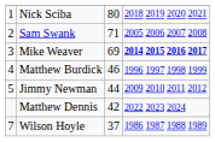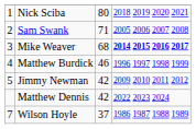Mike Weaver | column 3: 69 -> 68
Jimmy Newman | column 3: 44 -> 42
